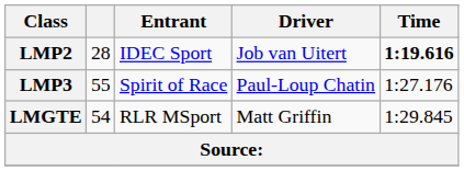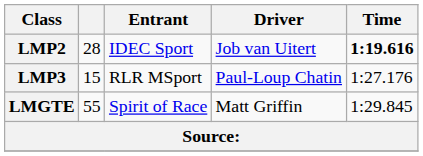LMP3 | column 2: 55 -> 15
LMP3 | Entrant: Spirit of Race -> RLR MSport
LMGTE | column 2: 54 -> 55
LMGTE | Entrant: RLR MSport -> Spirit of Race
